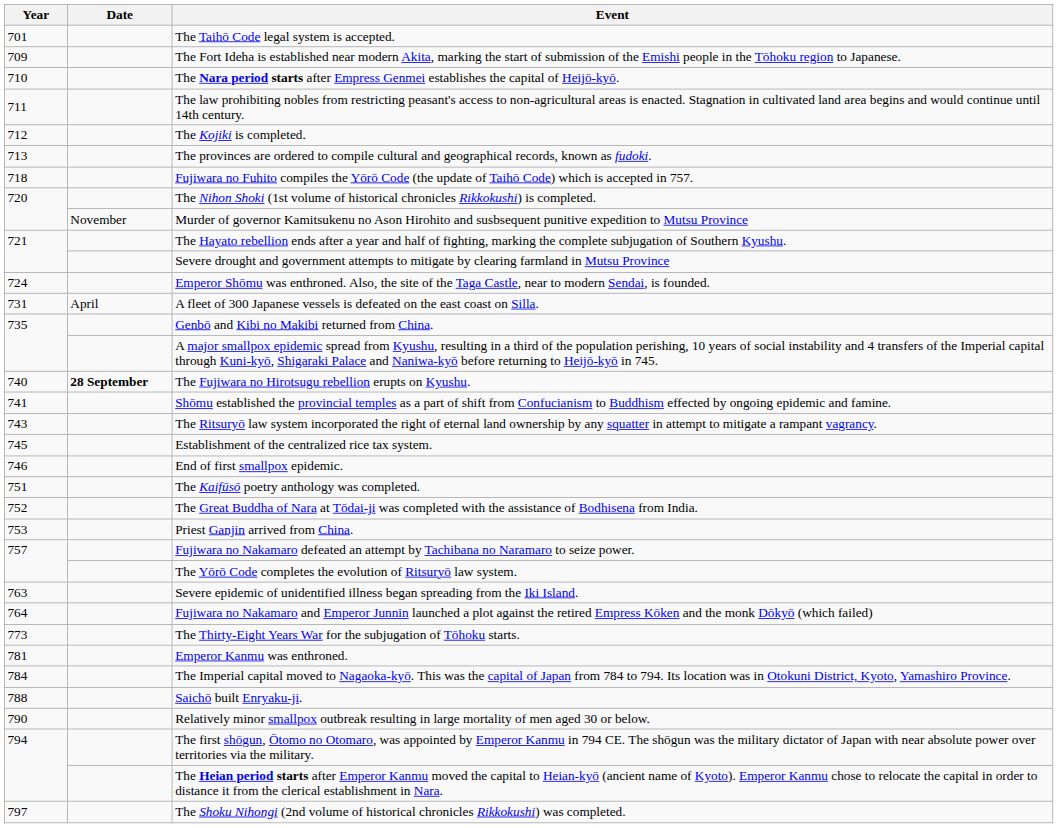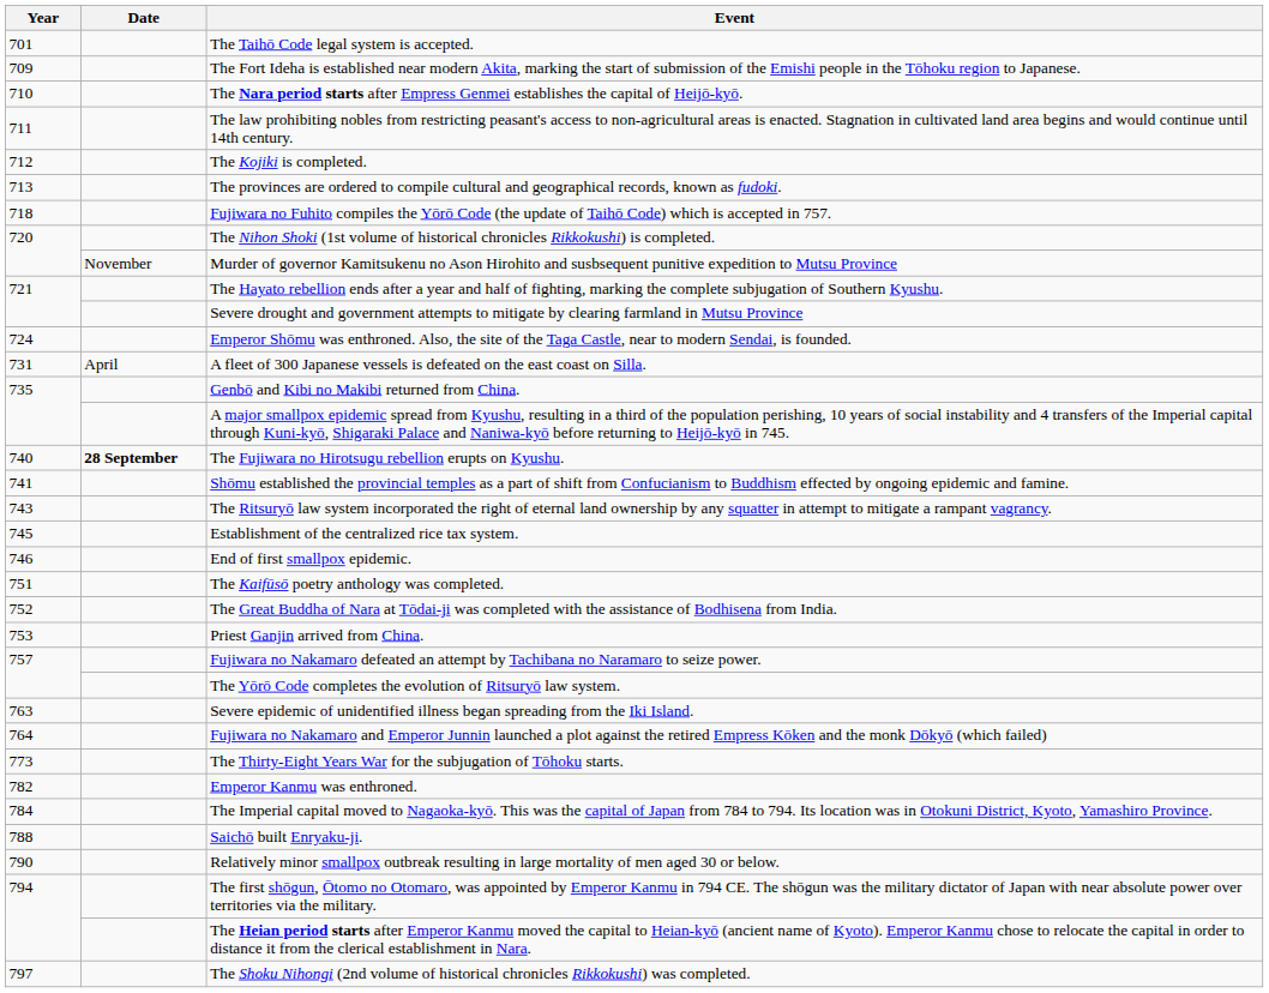Emperor Kanmu was enthroned. | Year: 781 -> 782
